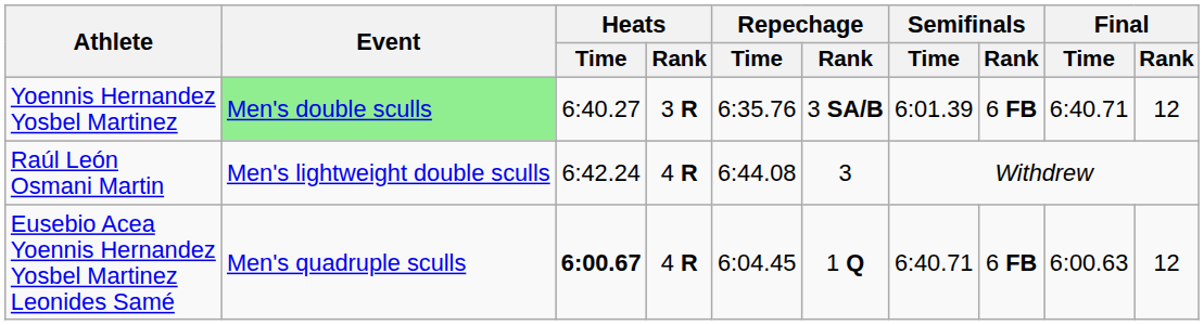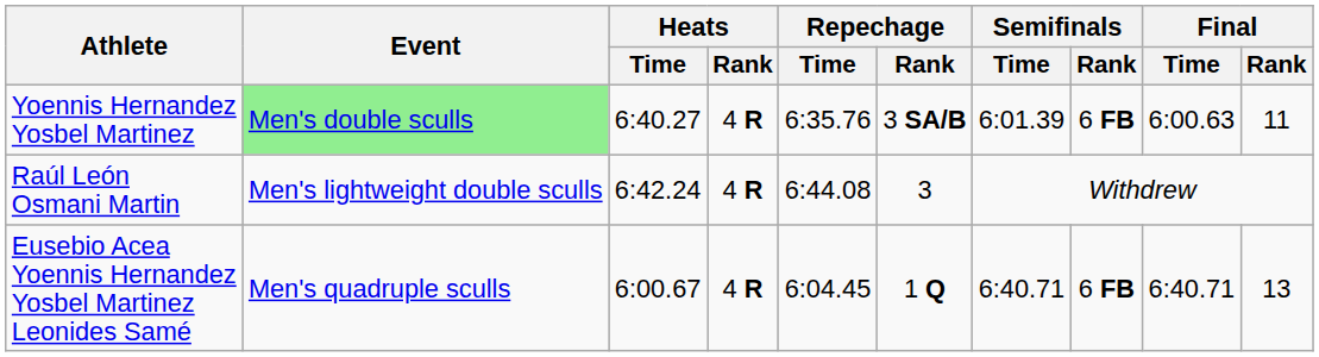Yoennis Hernandez Yosbel Martinez | Heats / Rank: 3 R -> 4 R
Yoennis Hernandez Yosbel Martinez | Final / Time: 6:40.71 -> 6:00.63
Yoennis Hernandez Yosbel Martinez | Final / Rank: 12 -> 11
Eusebio Acea Yoennis Hernandez Yosbel Martinez Leonides Samé | Heats / Time: bold -> normal
Eusebio Acea Yoennis Hernandez Yosbel Martinez Leonides Samé | Final / Time: 6:00.63 -> 6:40.71
Eusebio Acea Yoennis Hernandez Yosbel Martinez Leonides Samé | Final / Rank: 12 -> 13
